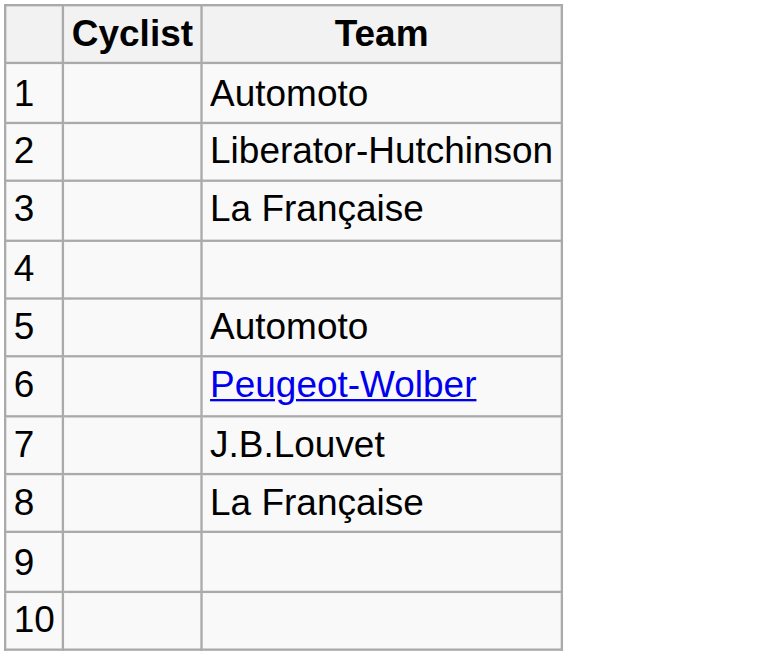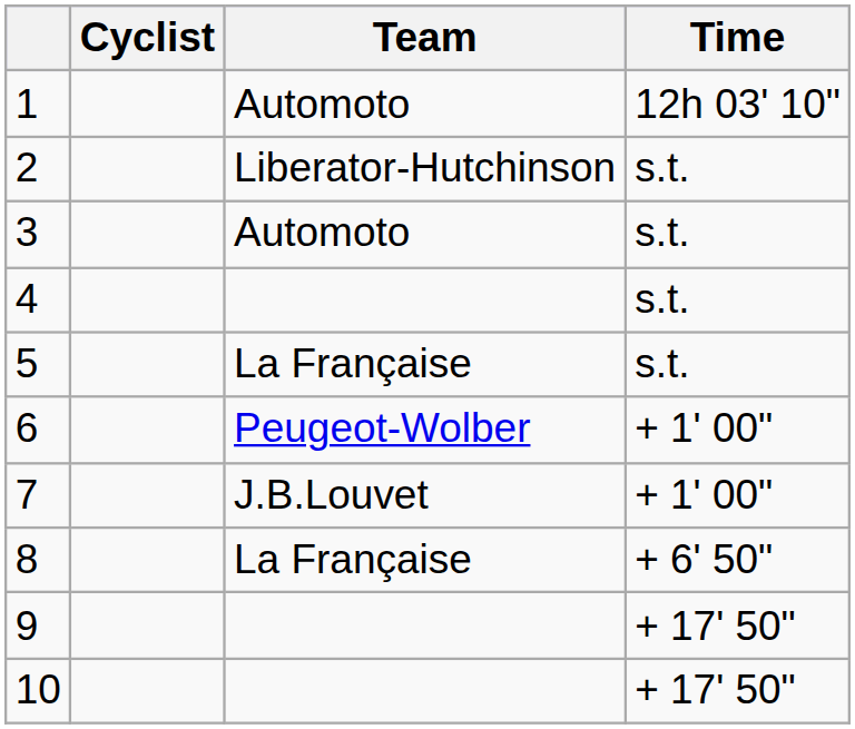+ column: Time | 12h 03' 10" | s.t. | s.t. | s.t. | s.t. | + 1' 00" | + 1' 00" | + 6' 50" | + 17' 50" | + 17' 50"
3 | Team: La Française -> Automoto
5 | Team: Automoto -> La Française
